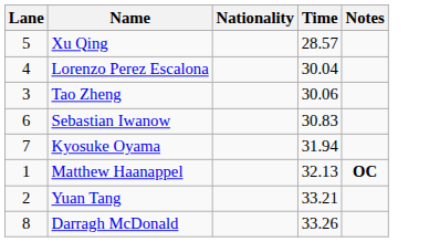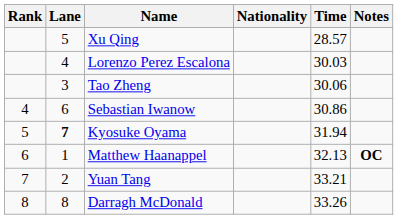+ column: Rank | 4 | 5 | 6 | 7 | 8
Lorenzo Perez Escalona | Time: 30.04 -> 30.03
Sebastian Iwanow | Time: 30.83 -> 30.86
Kyosuke Oyama | Lane: normal -> bold
